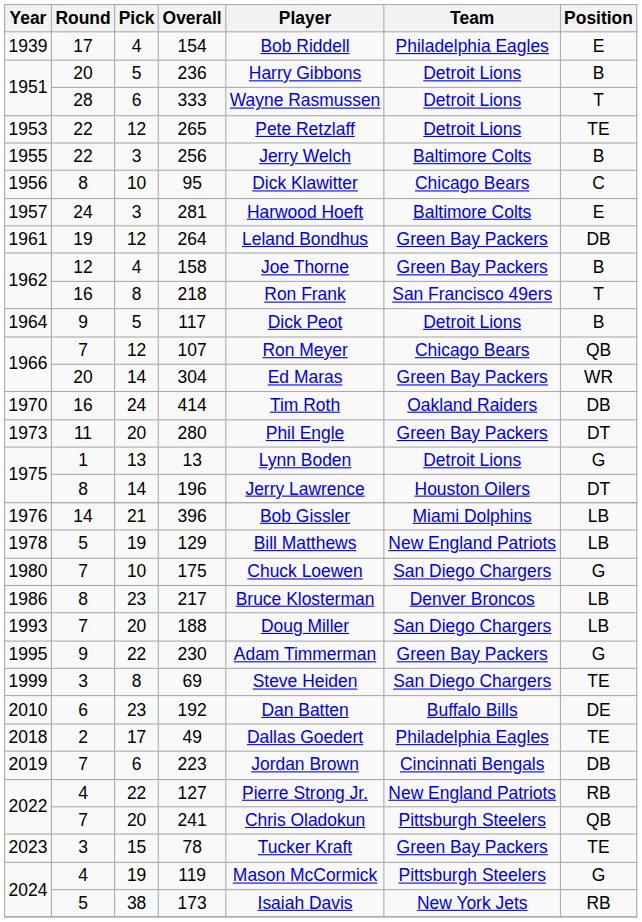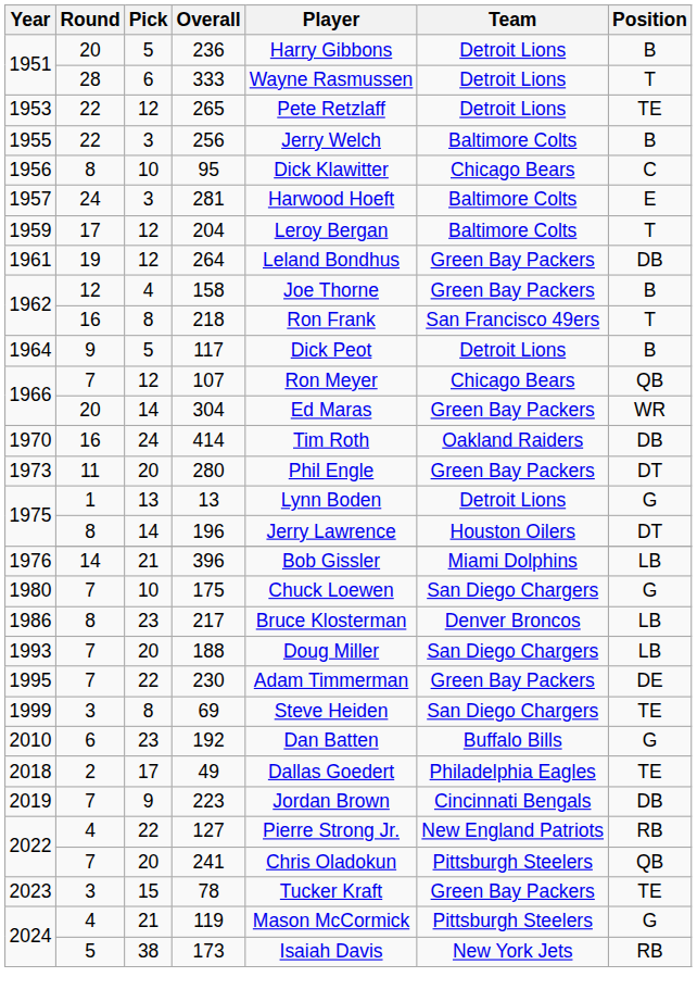- row: 1939 | 17 | 4 | 154 | Bob Riddell | Philadelphia Eagles | E
+ row: 1959 | 17 | 12 | 204 | Leroy Bergan | Baltimore Colts | T
- row: 1978 | 5 | 19 | 129 | Bill Matthews | New England Patriots | LB
230 | Round: 9 -> 7
230 | Position: G -> DE
192 | Position: DE -> G
223 | Pick: 6 -> 9
119 | Pick: 19 -> 21
